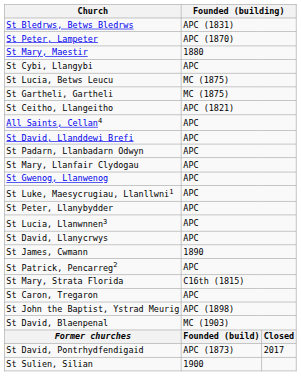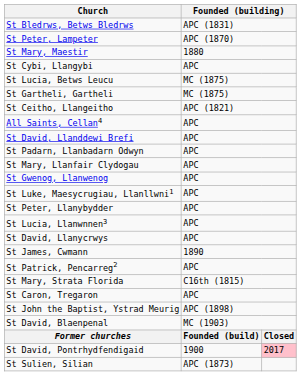St David, Pontrhydfendigaid | column 2: APC (1873) -> 1900
St David, Pontrhydfendigaid | column 3: no background -> pink background
St Sulien, Silian | column 2: 1900 -> APC (1873)
